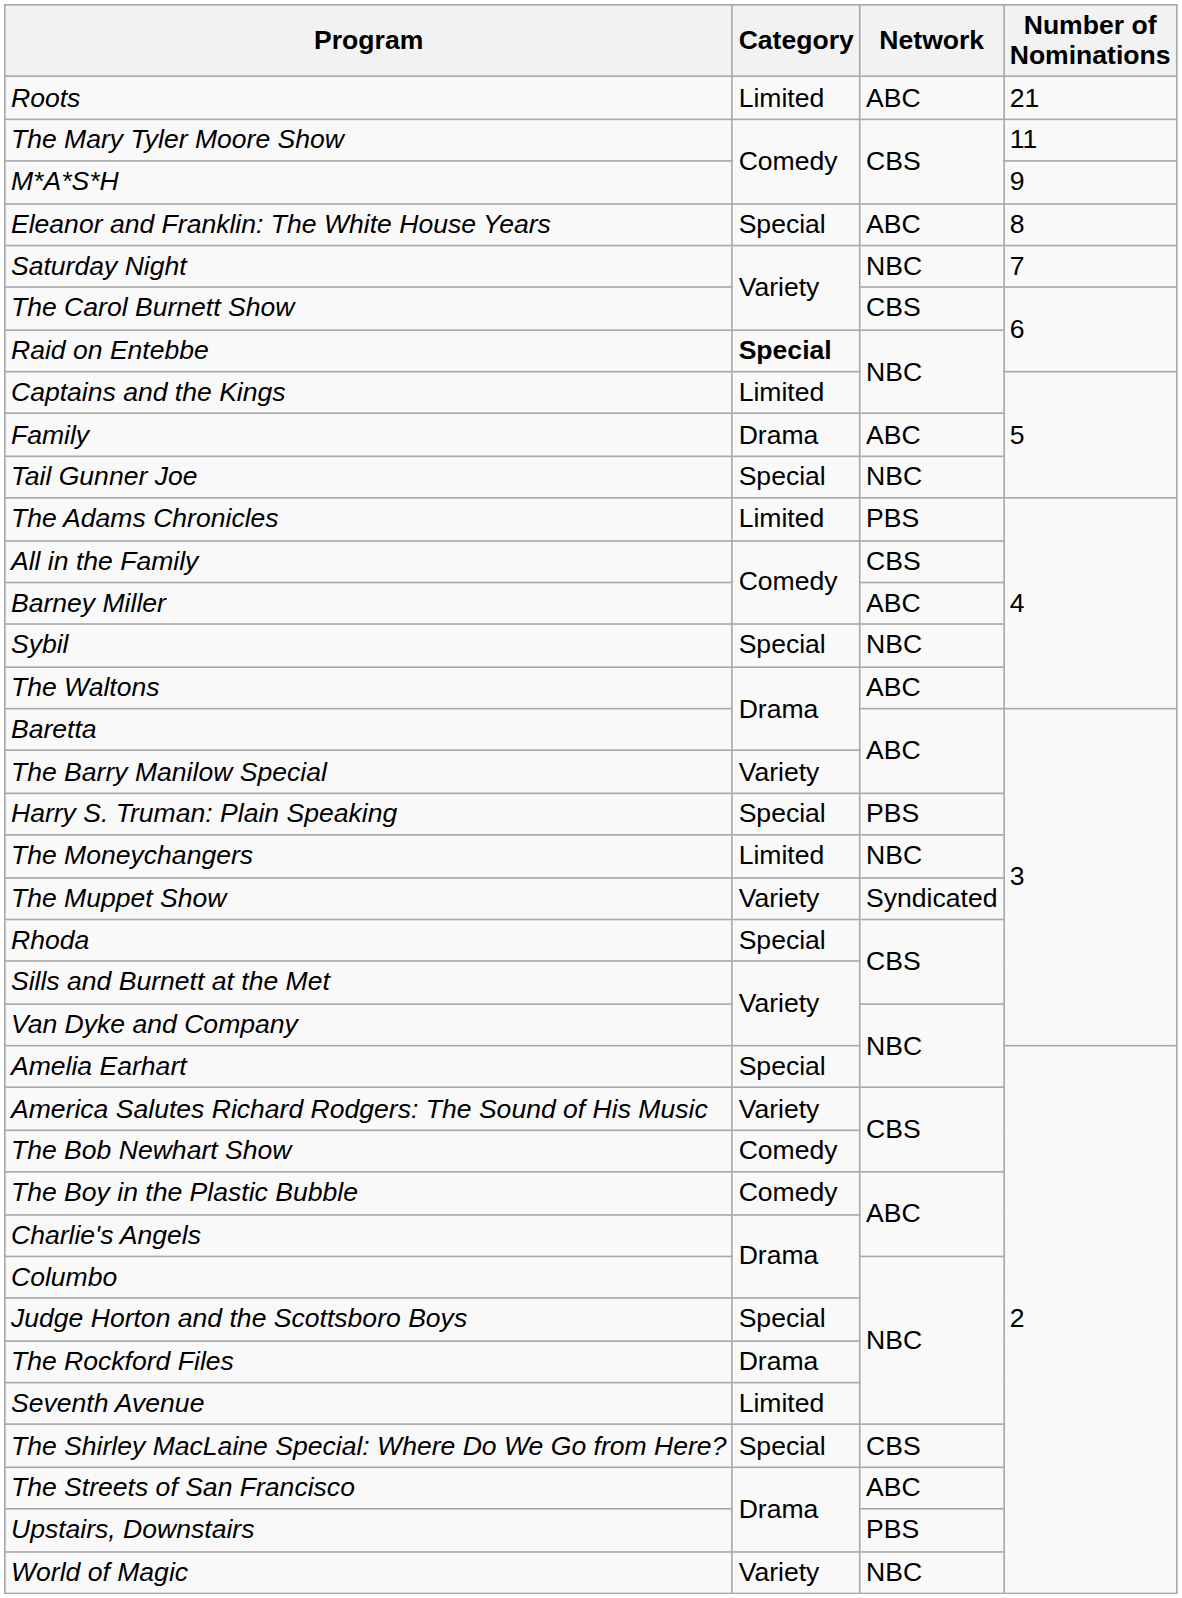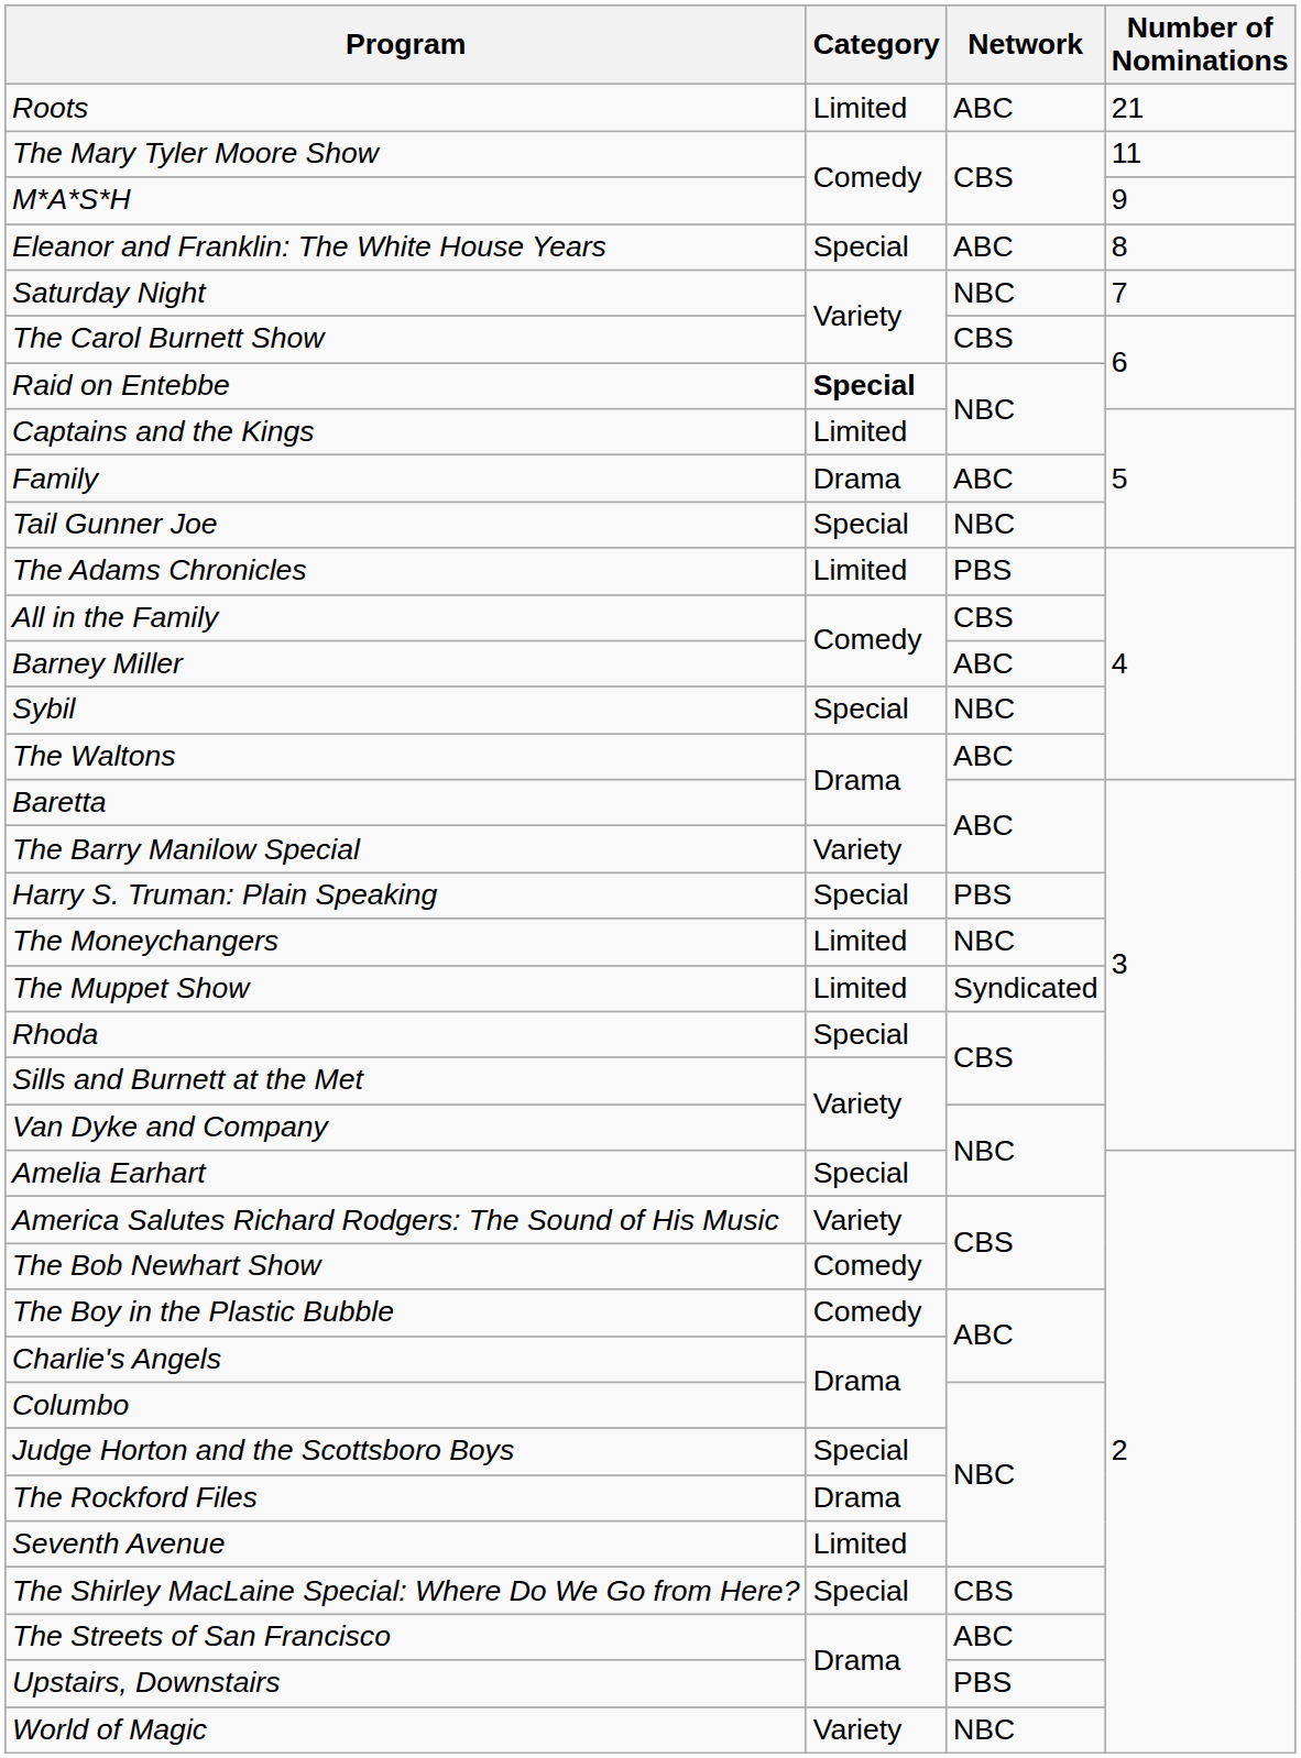The Muppet Show | Category: Variety -> Limited
